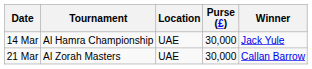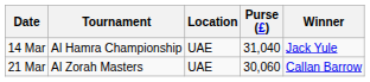14 Mar | Purse (£): 30,000 -> 31,040
21 Mar | Purse (£): 30,000 -> 30,060
